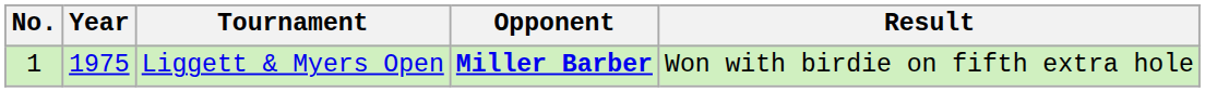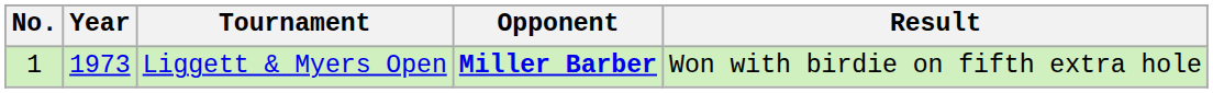Liggett & Myers Open | Year: 1975 -> 1973
